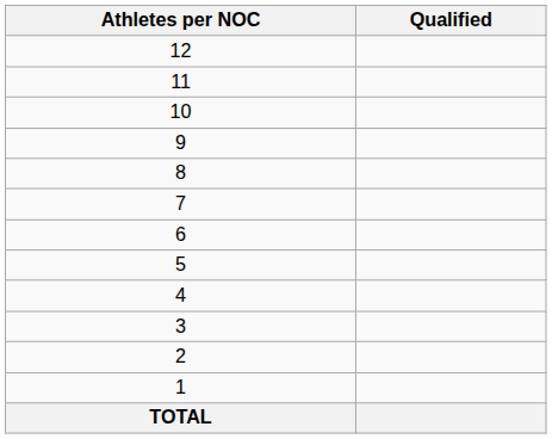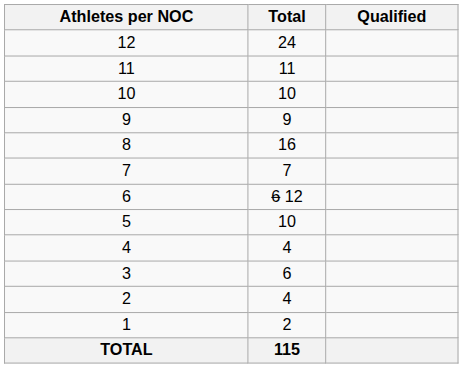+ column: Total | 24 | 11 | 10 | 9 | 16 | 7 | 6 12 | 10 | 4 | 6 | 4 | 2 | 115
